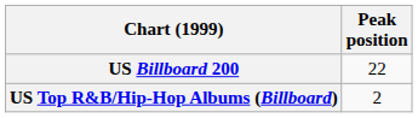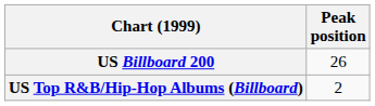US Billboard 200 | Peak position: 22 -> 26
